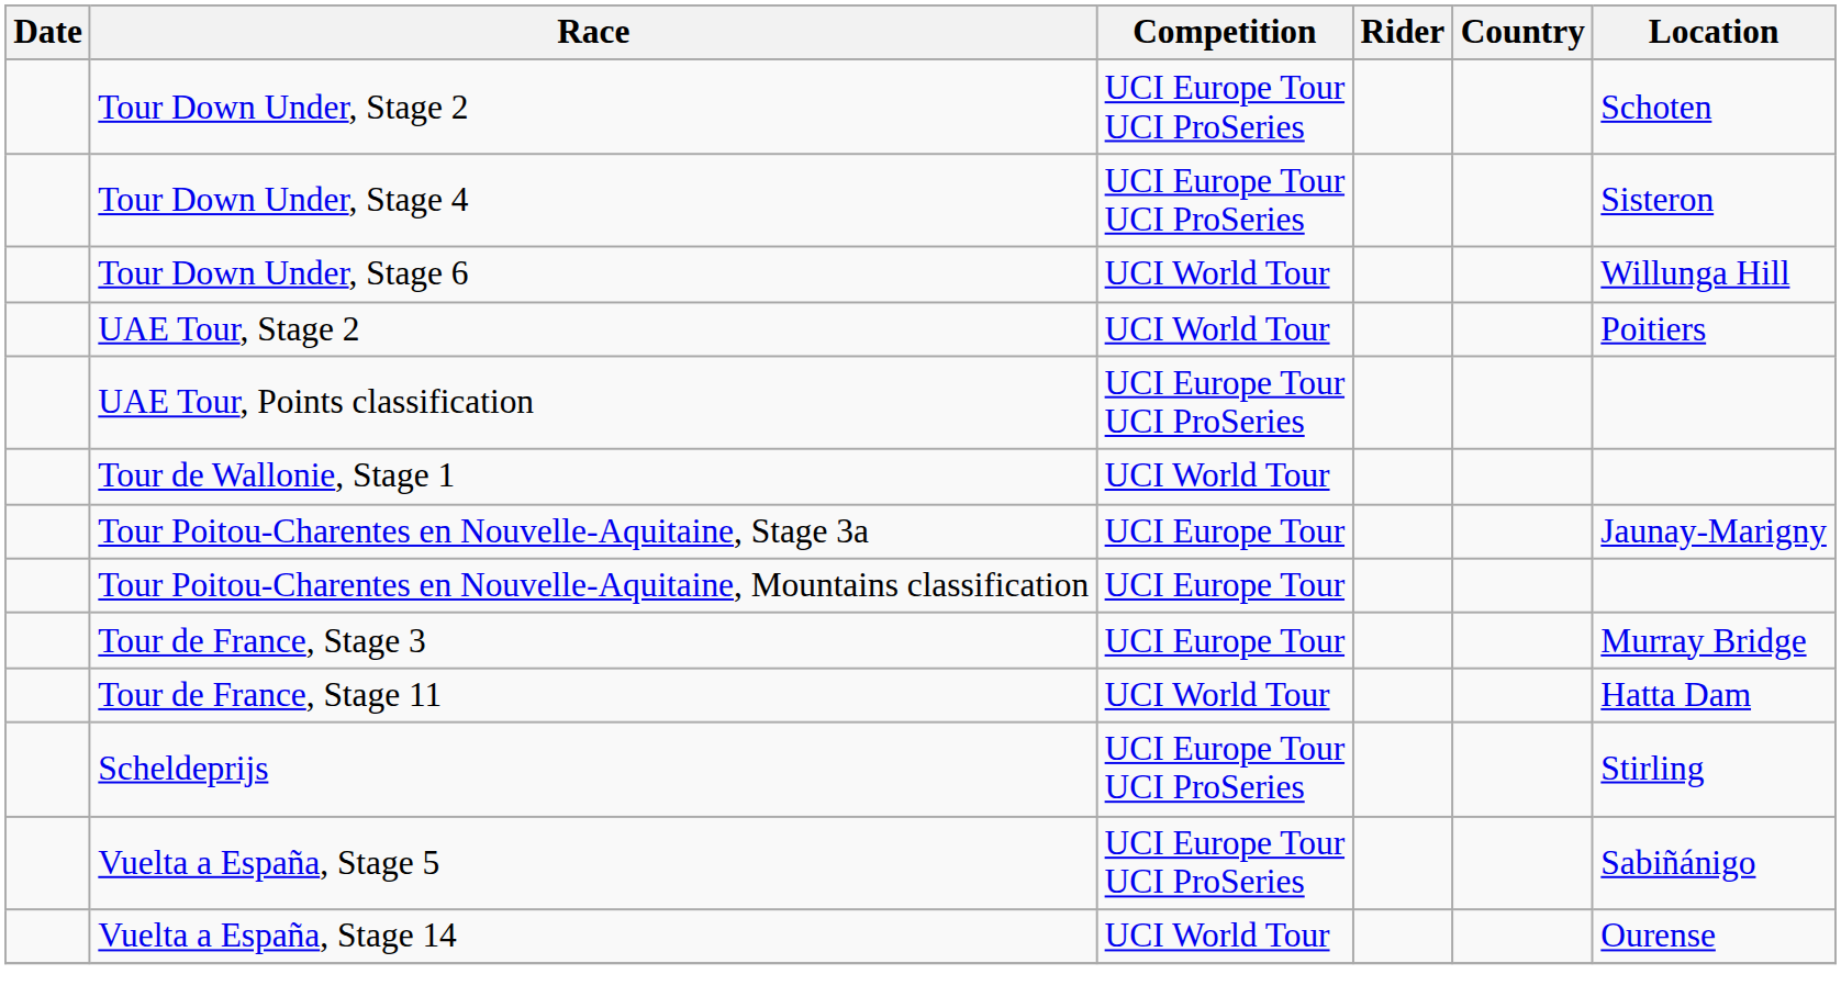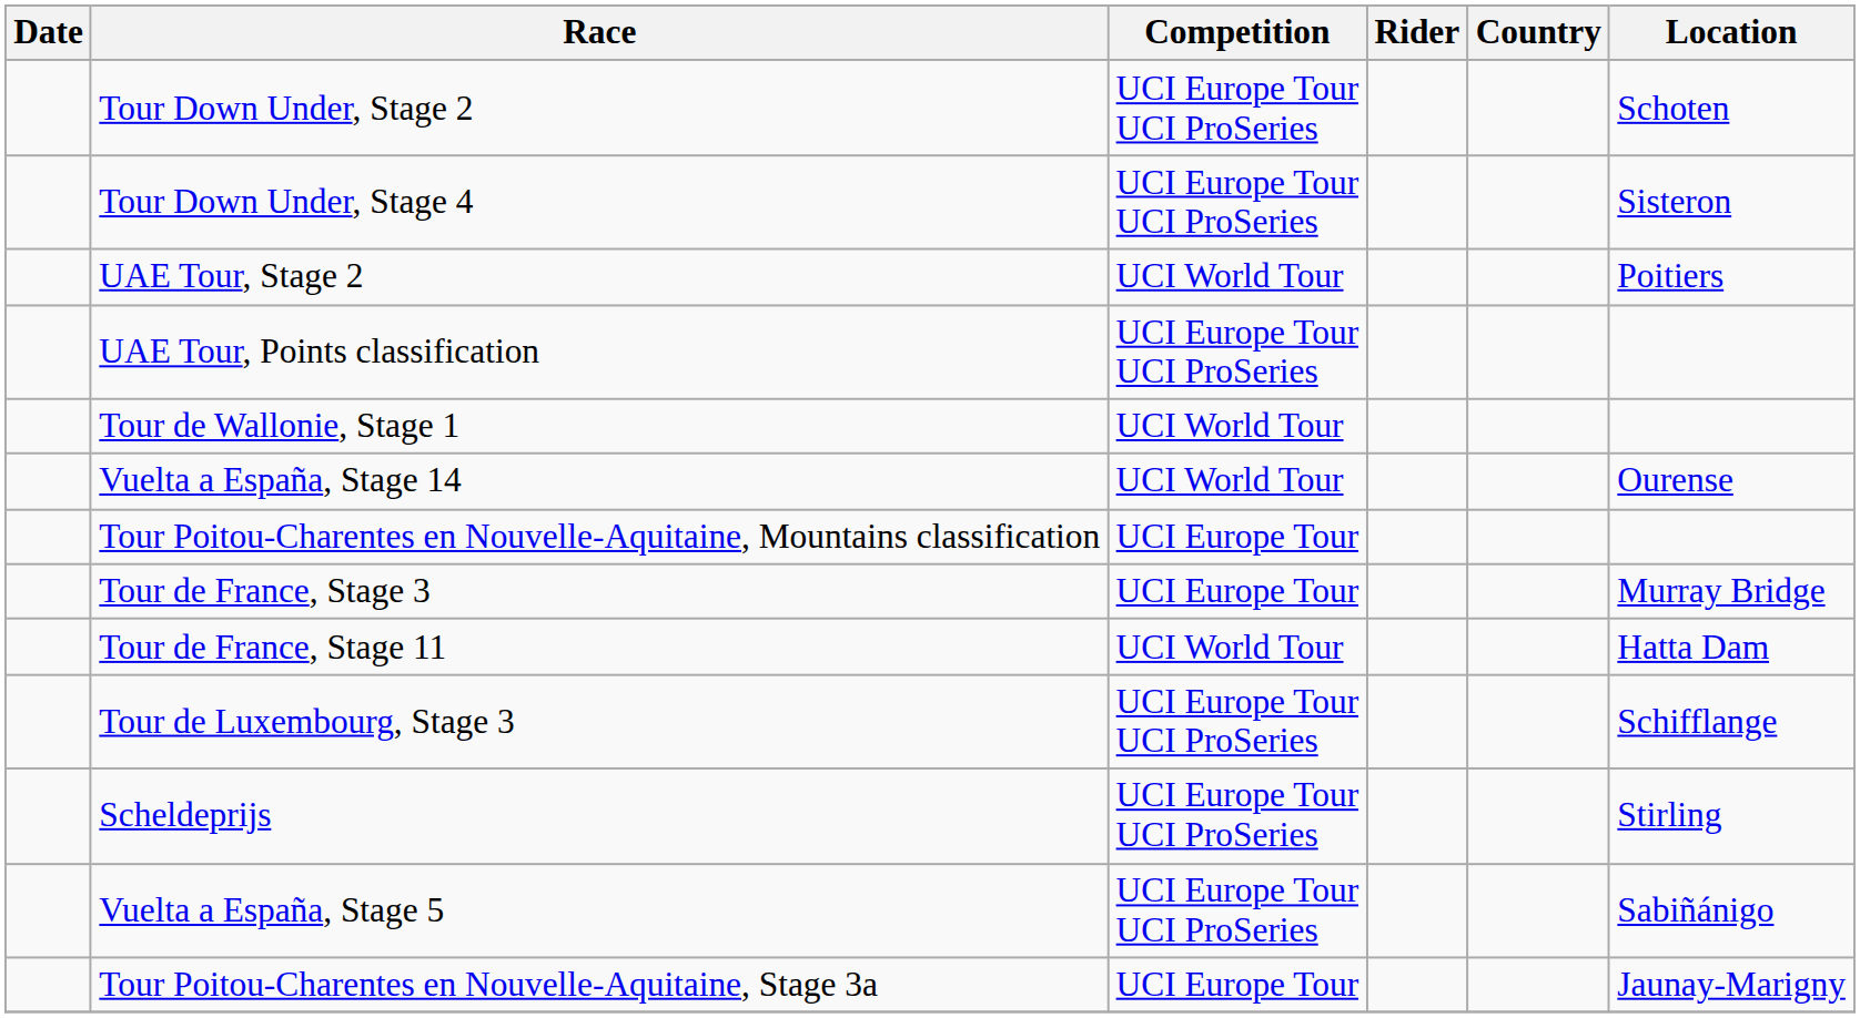- row: Tour Down Under, Stage 6 | UCI World Tour | Willunga Hill
rows swapped: Tour Poitou-Charentes en Nouvelle-Aquitaine, Stage 3a <-> Vuelta a España, Stage 14
+ row: Tour de Luxembourg, Stage 3 | UCI Europe Tour UCI ProSeries | Schifflange
